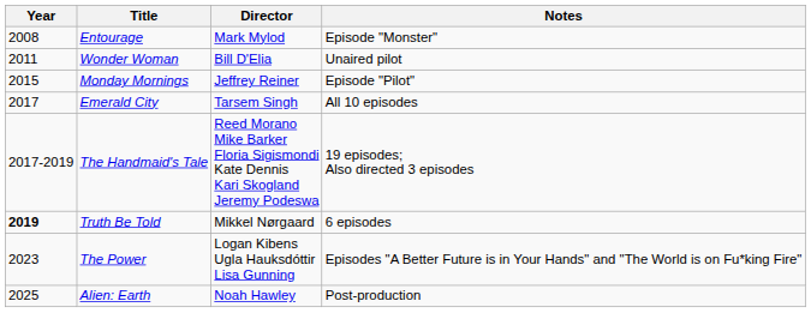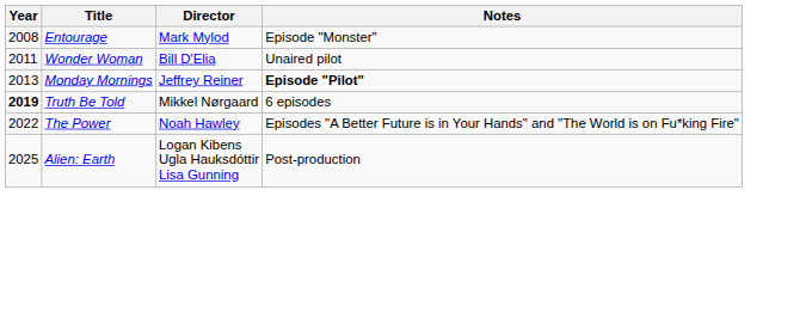Monday Mornings | Year: 2015 -> 2013
Monday Mornings | Notes: normal -> bold
- row: 2017 | Emerald City | Tarsem Singh | All 10 episodes
- row: 2017-2019 | The Handmaid's Tale | Reed Morano Mike Barker Floria Sigismondi Kate Dennis Kari Skogland Jeremy Podeswa | 19 episodes; Also directed 3 episodes
The Power | Year: 2023 -> 2022
The Power | Director: Logan Kibens Ugla Hauksdóttir Lisa Gunning -> Noah Hawley
Alien: Earth | Director: Noah Hawley -> Logan Kibens Ugla Hauksdóttir Lisa Gunning
